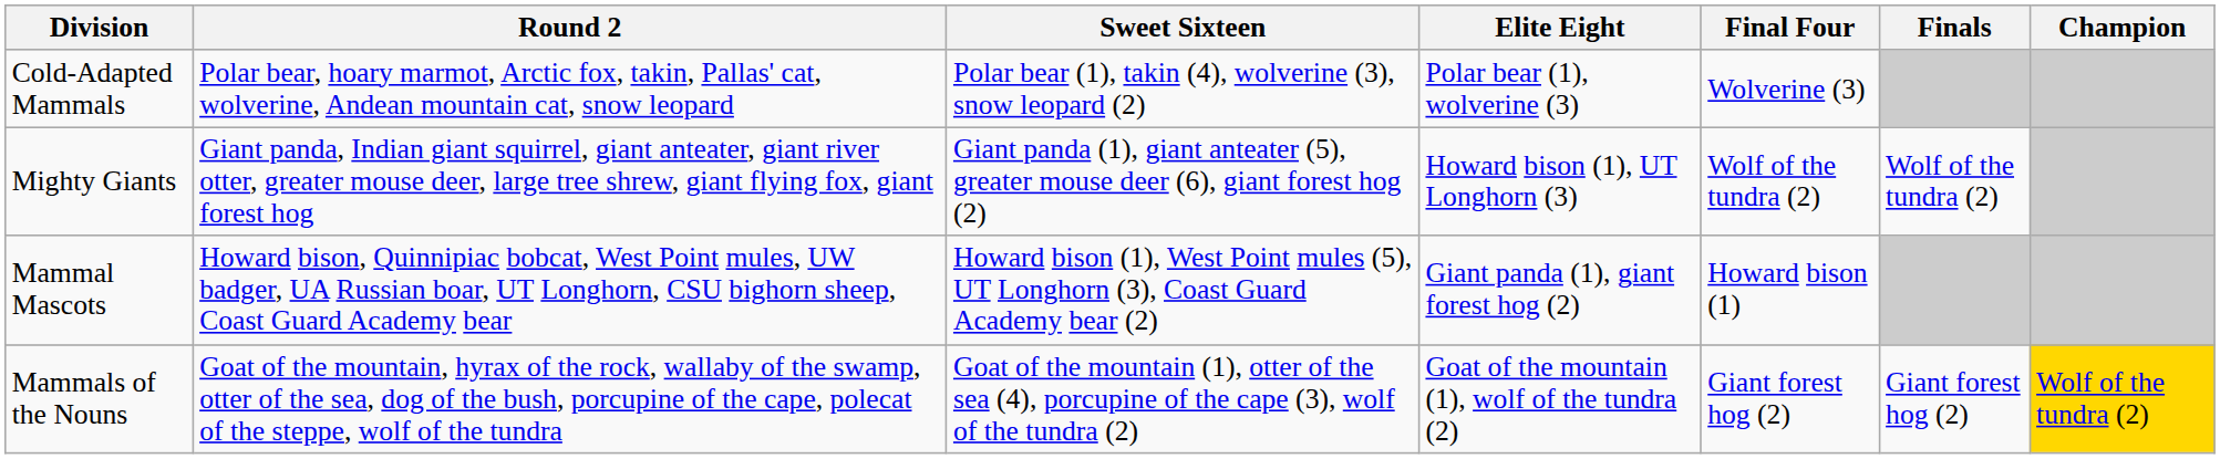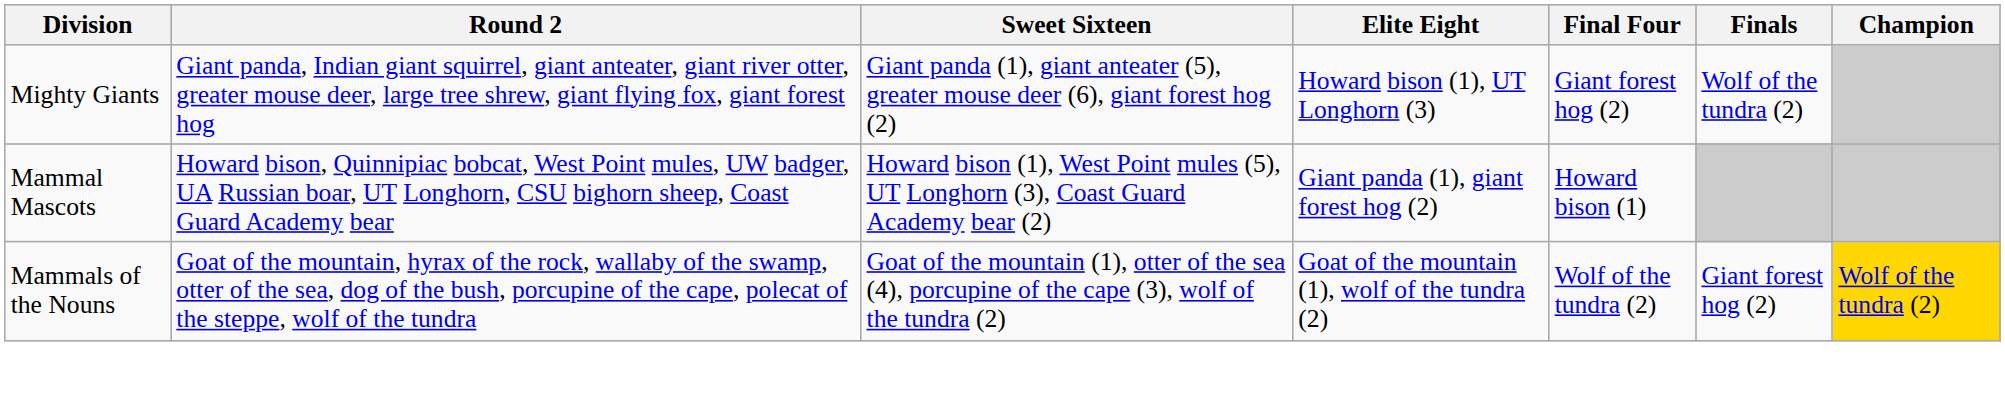- row: Cold-Adapted Mammals | Polar bear, hoary marmot, Arctic fox, takin, Pallas' cat, wolverine, Andean mountain cat, snow leopard | Polar bear (1), takin (4), wolverine (3), snow leopard (2) | Polar bear (1), wolverine (3) | Wolverine (3)
Mighty Giants | Final Four: Wolf of the tundra (2) -> Giant forest hog (2)
Mammals of the Nouns | Final Four: Giant forest hog (2) -> Wolf of the tundra (2)
